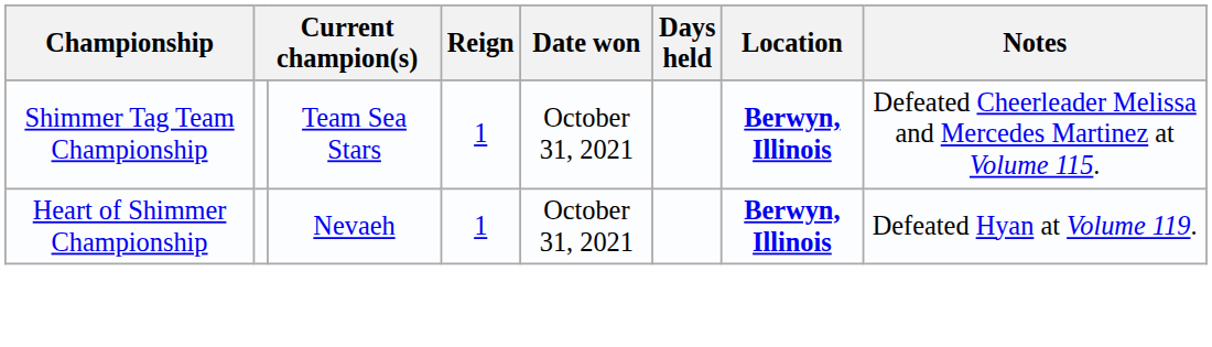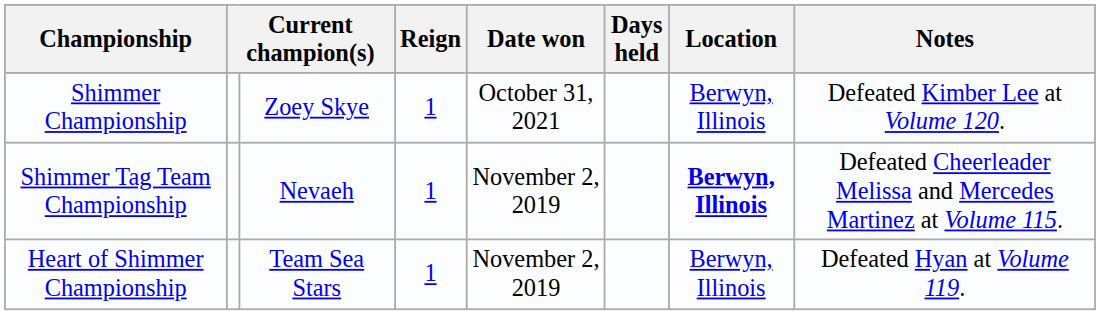+ row: Shimmer Championship | Zoey Skye | 1 | October 31, 2021 | Berwyn, Illinois | Defeated Kimber Lee at Volume 120.
Shimmer Tag Team Championship | column 3: Team Sea Stars -> Nevaeh
Shimmer Tag Team Championship | Date won: October 31, 2021 -> November 2, 2019
Heart of Shimmer Championship | column 3: Nevaeh -> Team Sea Stars
Heart of Shimmer Championship | Date won: October 31, 2021 -> November 2, 2019
Heart of Shimmer Championship | Location: bold -> normal
